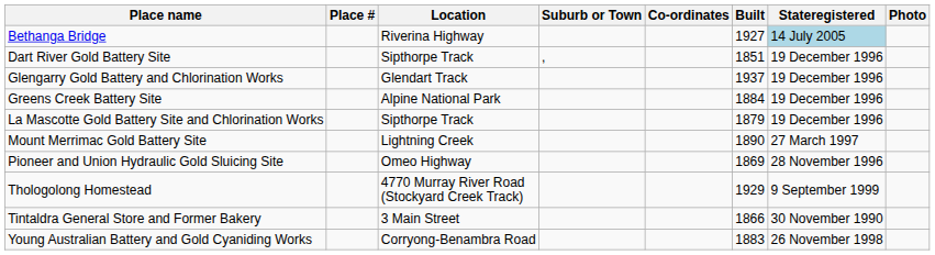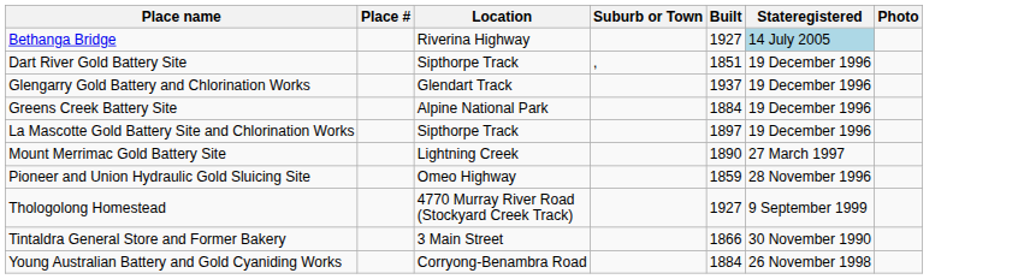- column: Co-ordinates
La Mascotte Gold Battery Site and Chlorination Works | Built: 1879 -> 1897
Pioneer and Union Hydraulic Gold Sluicing Site | Built: 1869 -> 1859
Thologolong Homestead | Built: 1929 -> 1927
Young Australian Battery and Gold Cyaniding Works | Built: 1883 -> 1884
